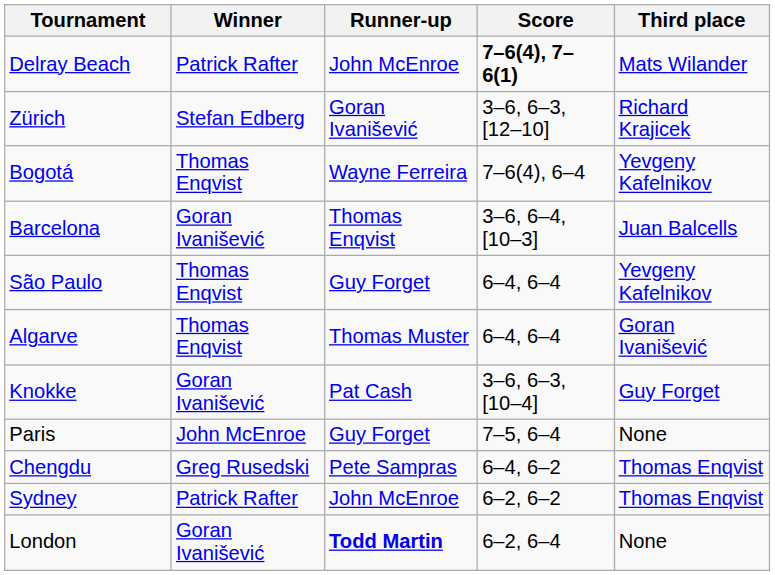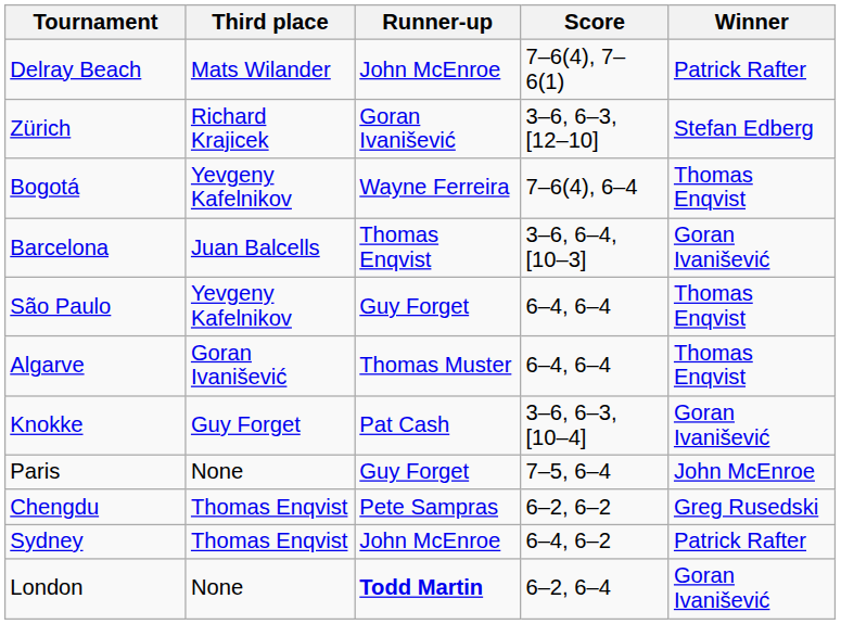columns swapped: Winner <-> Third place
Delray Beach | Score: bold -> normal
Chengdu | Score: 6–4, 6–2 -> 6–2, 6–2
Sydney | Score: 6–2, 6–2 -> 6–4, 6–2
